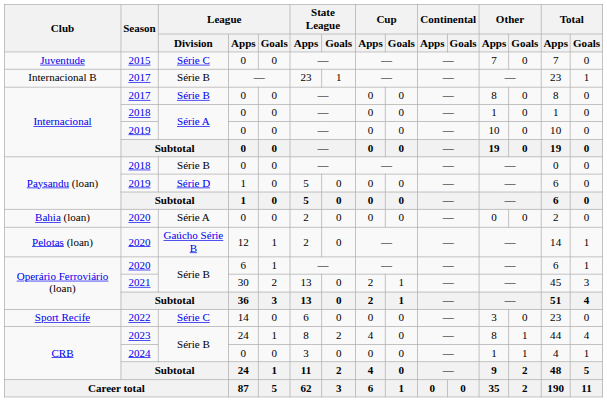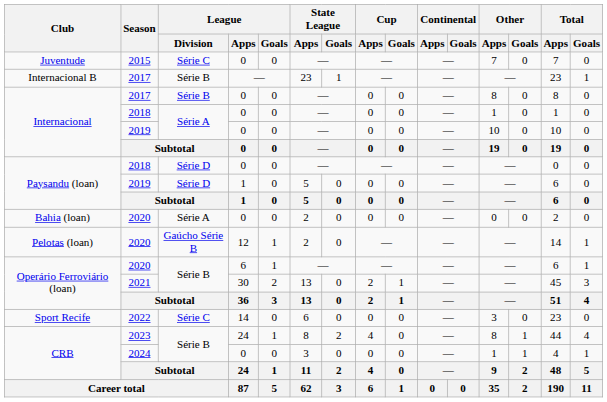Paysandu (loan) / 2018 | League / Division: Série B -> Série D
